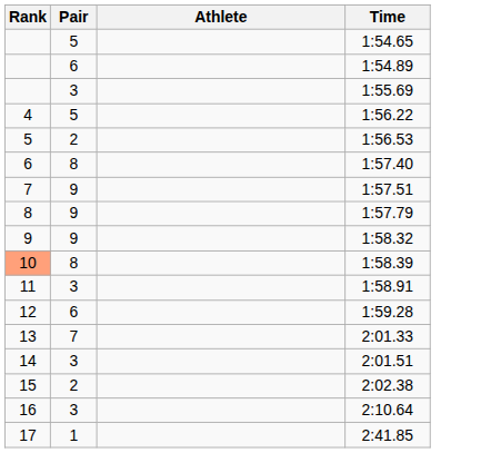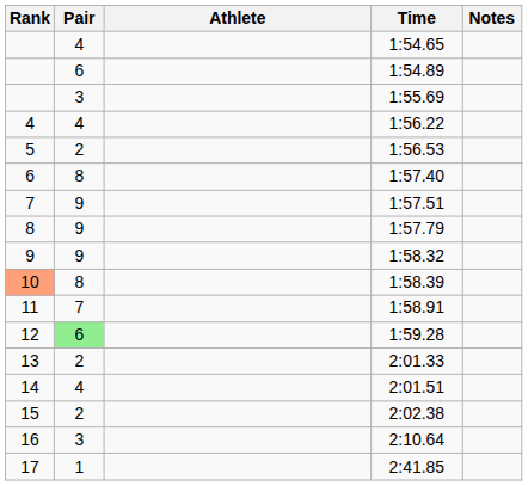+ column: Notes
1:54.65 | Pair: 5 -> 4
1:56.22 | Pair: 5 -> 4
1:58.91 | Pair: 3 -> 7
1:59.28 | Pair: no background -> lightgreen background
2:01.33 | Pair: 7 -> 2
2:01.51 | Pair: 3 -> 4
